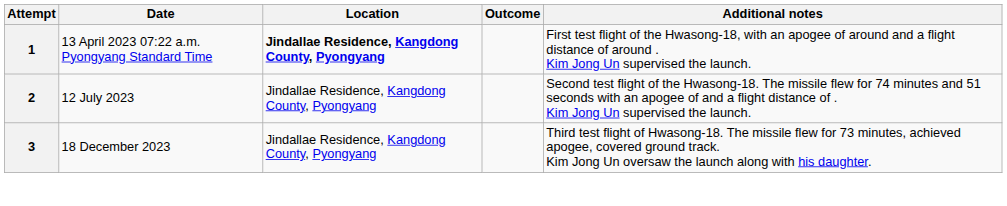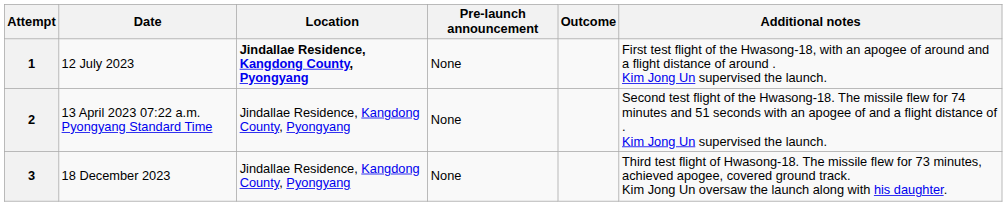+ column: Pre-launch announcement | None | None | None
1 | Date: 13 April 2023 07:22 a.m. Pyongyang Standard Time -> 12 July 2023
2 | Date: 12 July 2023 -> 13 April 2023 07:22 a.m. Pyongyang Standard Time
